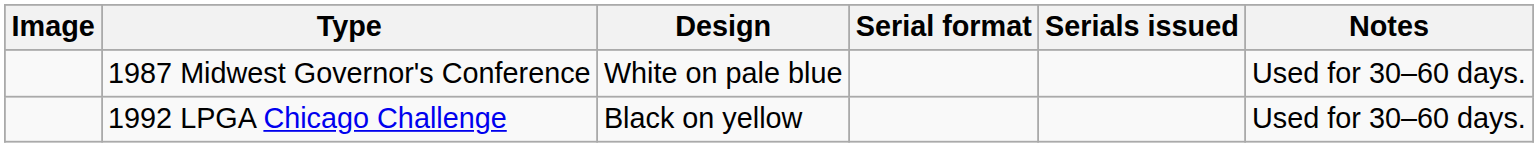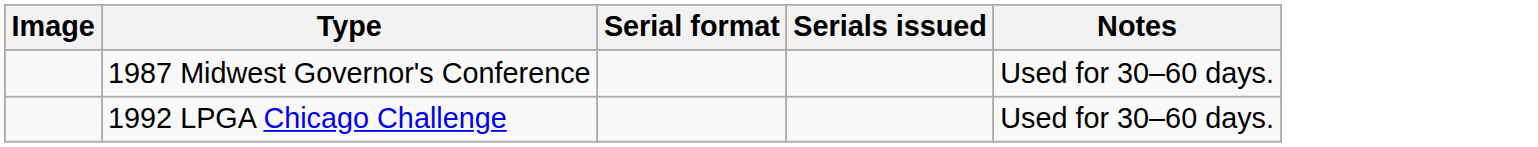- column: Design | White on pale blue | Black on yellow
